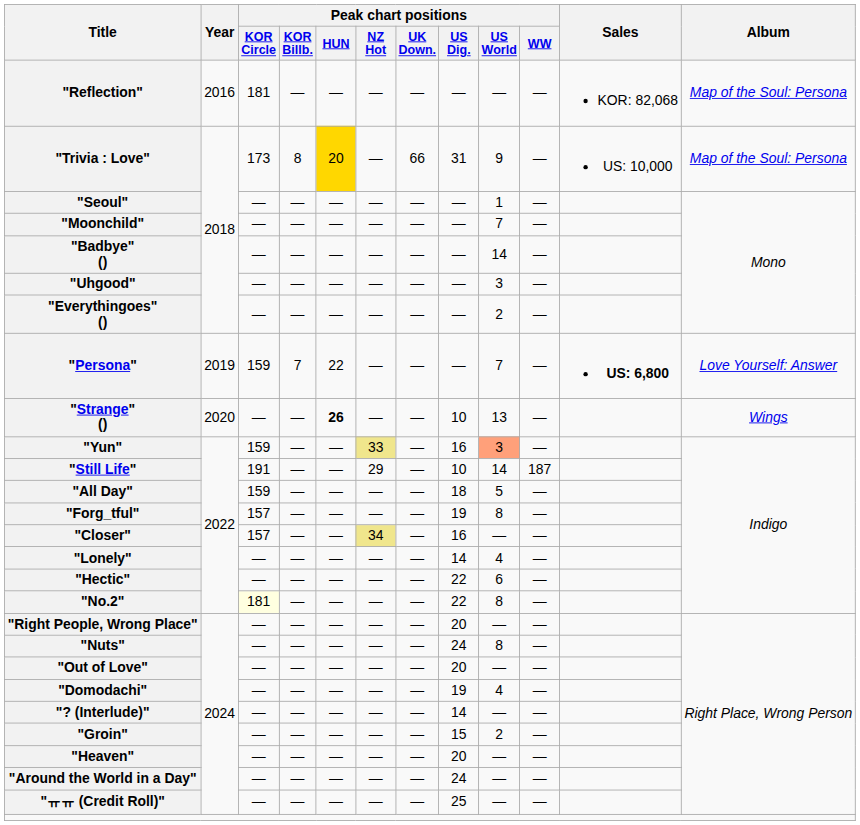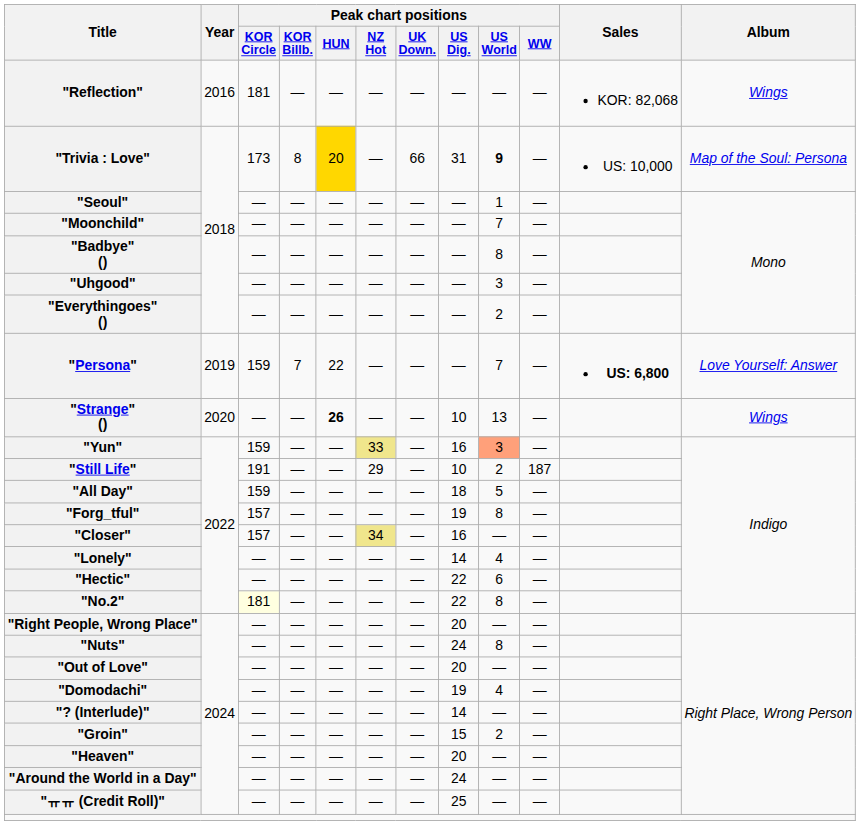"Reflection" | Album: Map of the Soul: Persona -> Wings
"Trivia : Love" | Peak chart positions / US World: normal -> bold
"Badbye" () | Peak chart positions / US World: 14 -> 8
"Still Life" | Peak chart positions / US World: 14 -> 2
